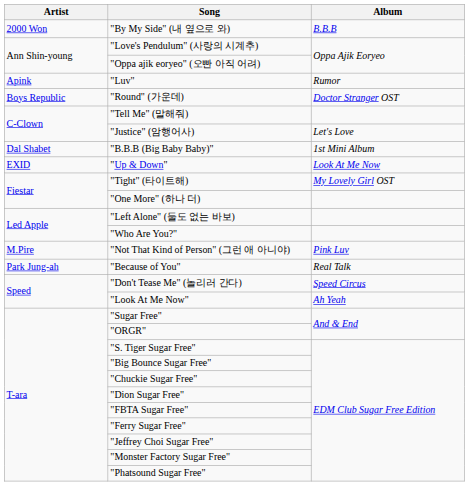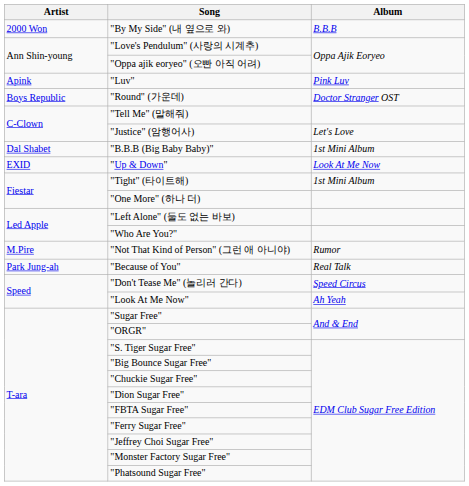"Luv" | Album: Rumor -> Pink Luv
"Tight" (타이트해) | Album: My Lovely Girl OST -> 1st Mini Album
"Not That Kind of Person" (그런 애 아니야) | Album: Pink Luv -> Rumor
